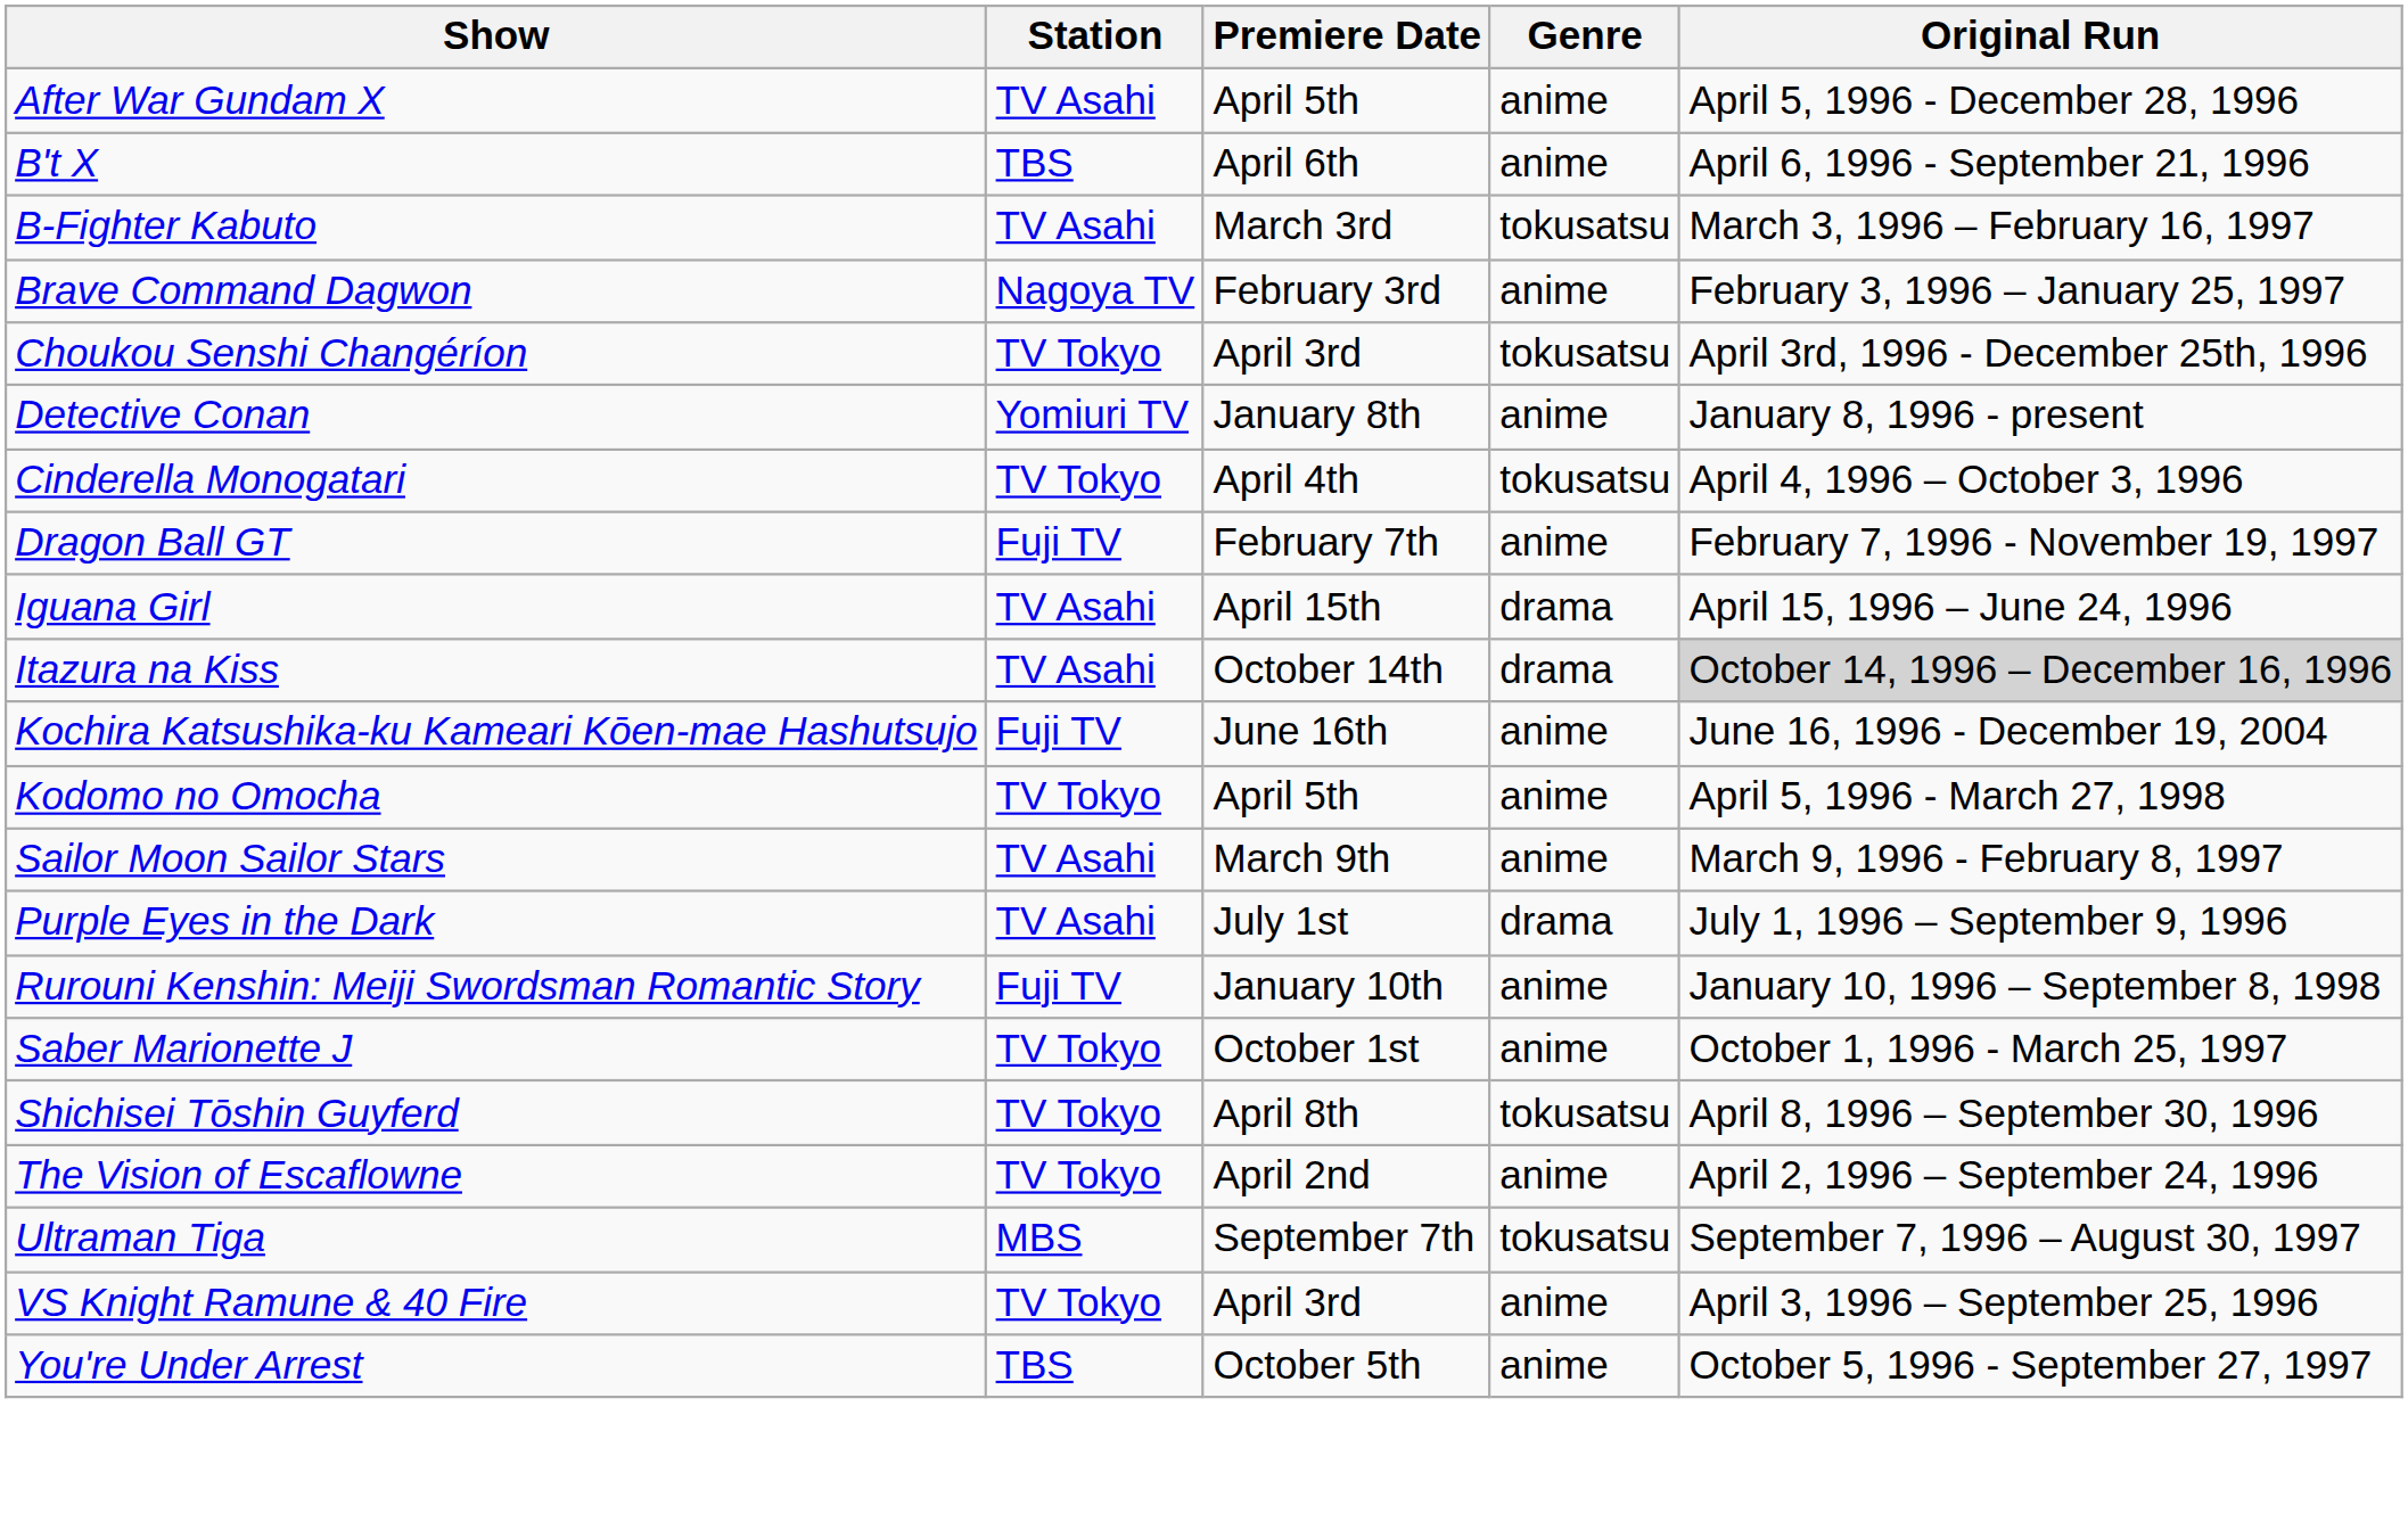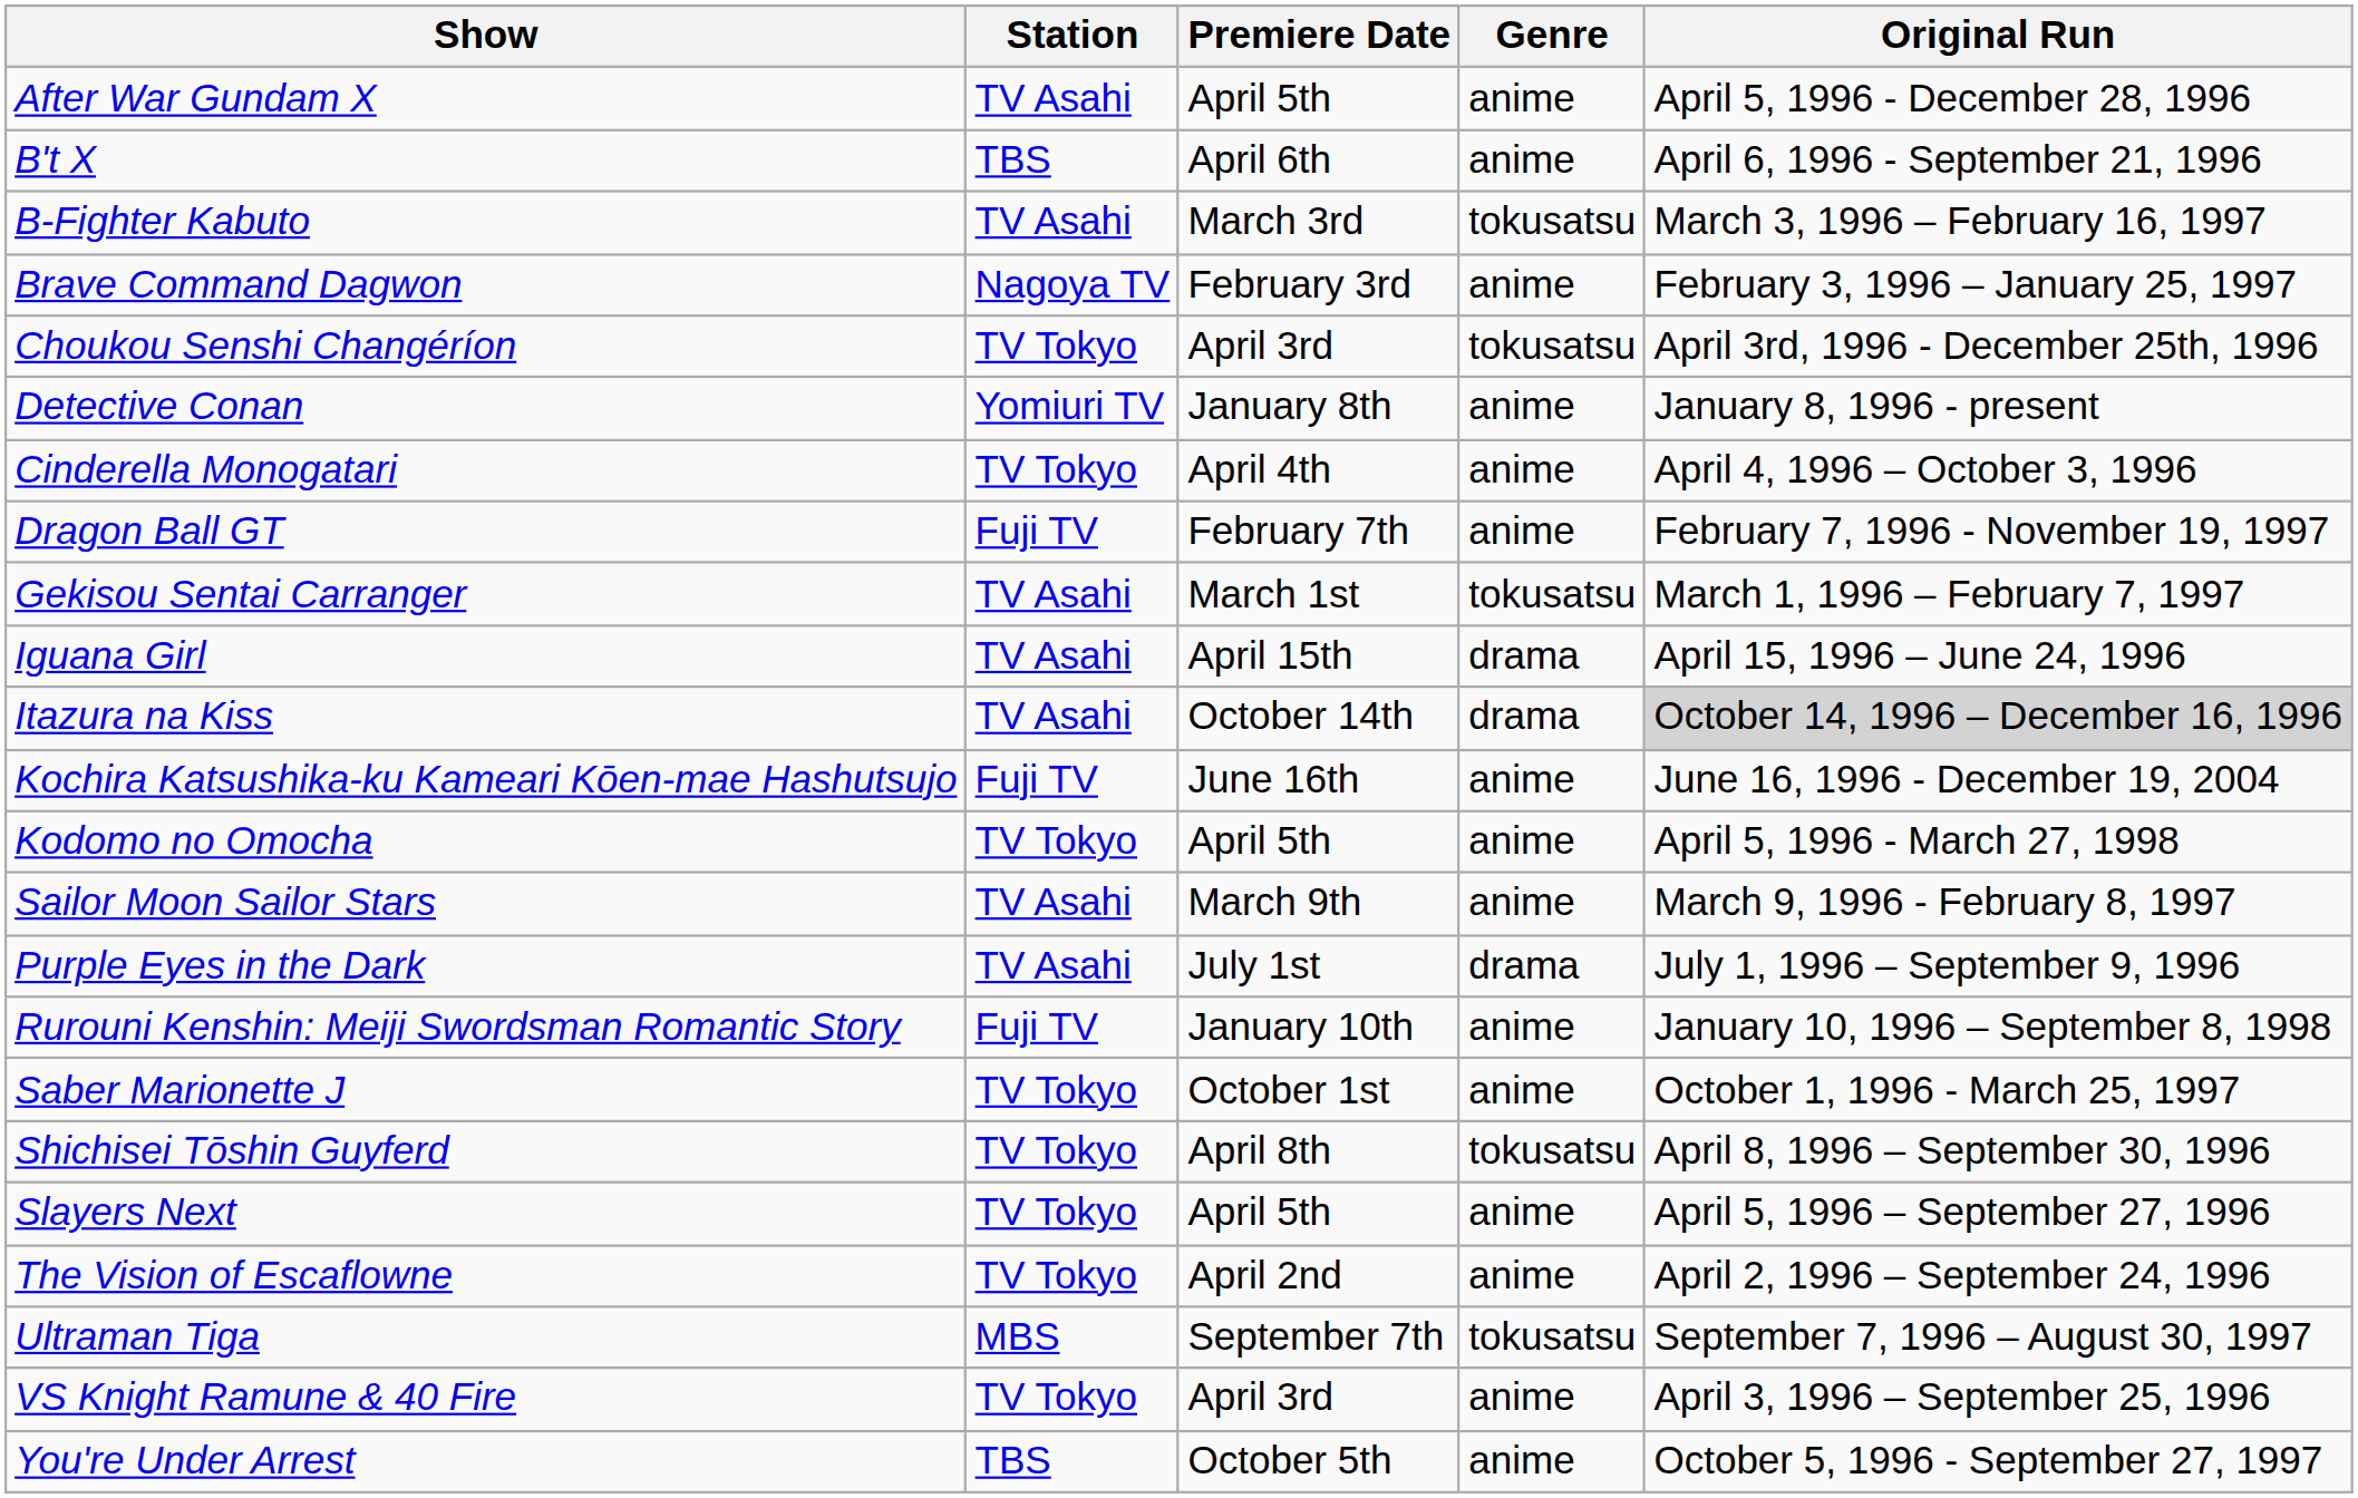Cinderella Monogatari | Genre: tokusatsu -> anime
+ row: Gekisou Sentai Carranger | TV Asahi | March 1st | tokusatsu | March 1, 1996 – February 7, 1997
+ row: Slayers Next | TV Tokyo | April 5th | anime | April 5, 1996 – September 27, 1996
